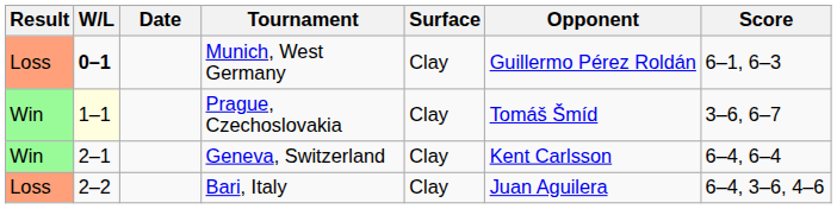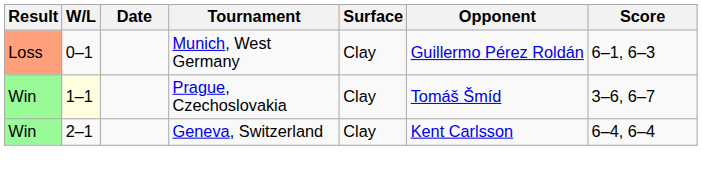Munich, West Germany | W/L: bold -> normal
- row: Loss | 2–2 | Bari, Italy | Clay | Juan Aguilera | 6–4, 3–6, 4–6
